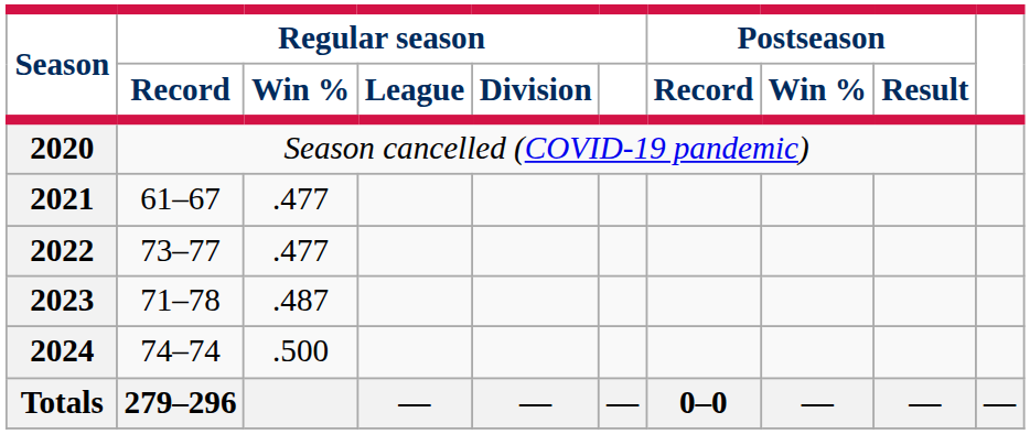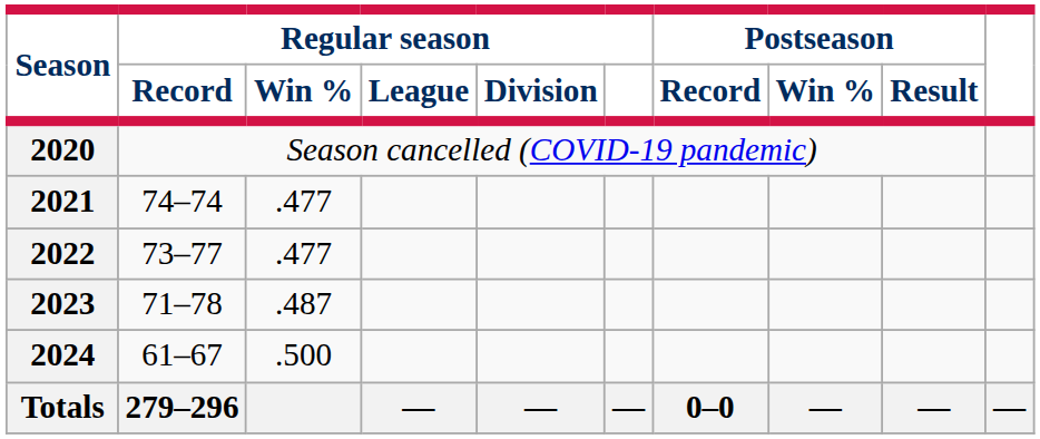2021 | Regular season / Record: 61–67 -> 74–74
2024 | Regular season / Record: 74–74 -> 61–67
